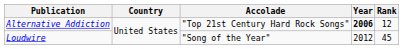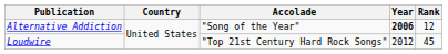Alternative Addiction | Accolade: "Top 21st Century Hard Rock Songs" -> "Song of the Year"
Loudwire | Accolade: "Song of the Year" -> "Top 21st Century Hard Rock Songs"
